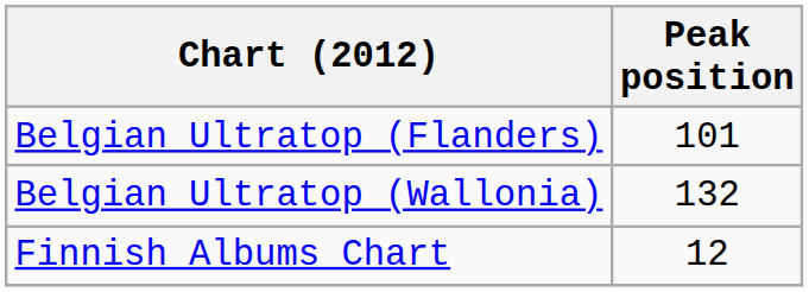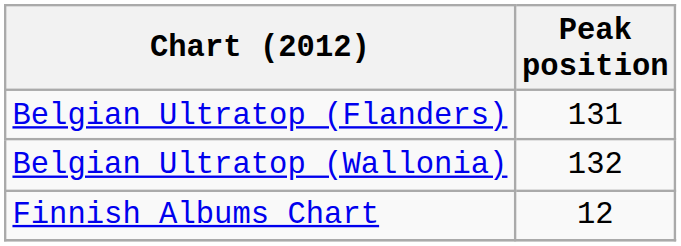Belgian Ultratop (Flanders) | Peak position: 101 -> 131
